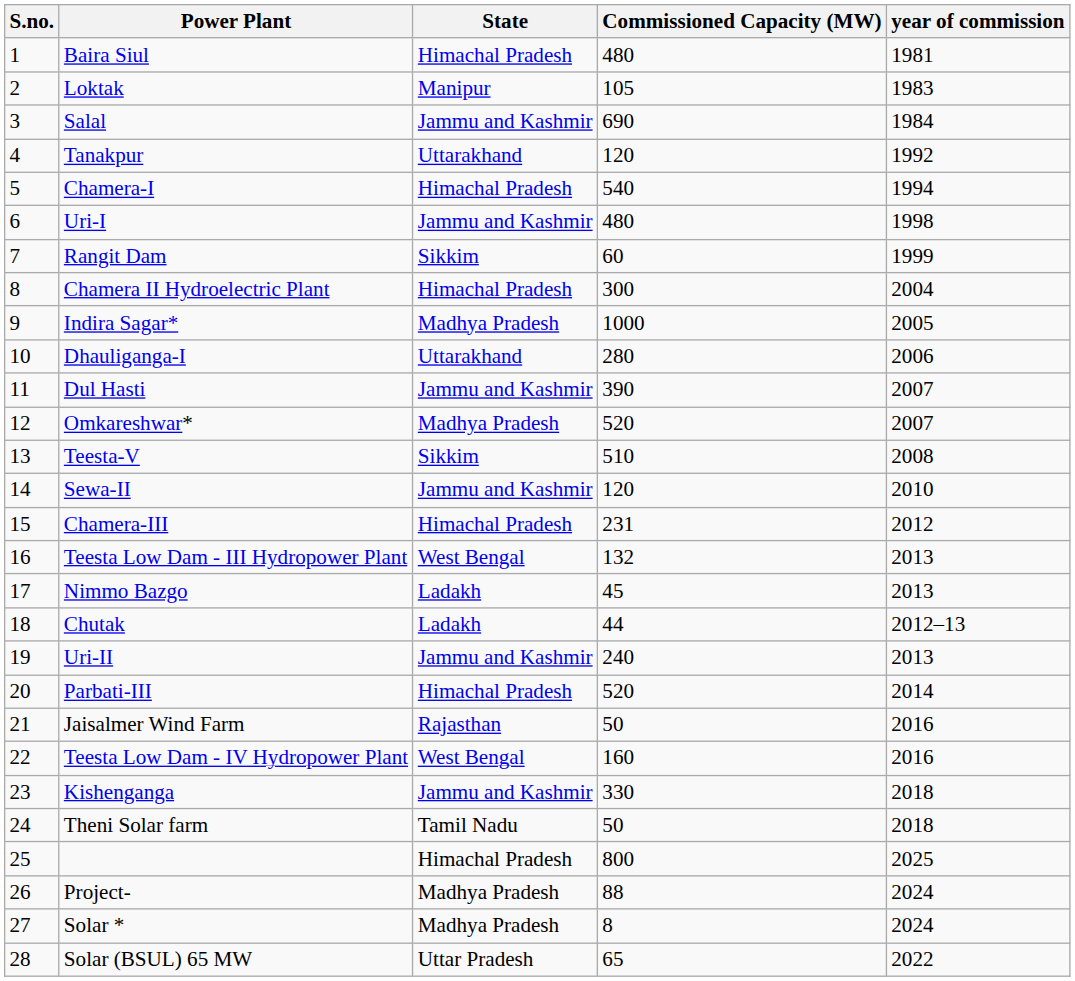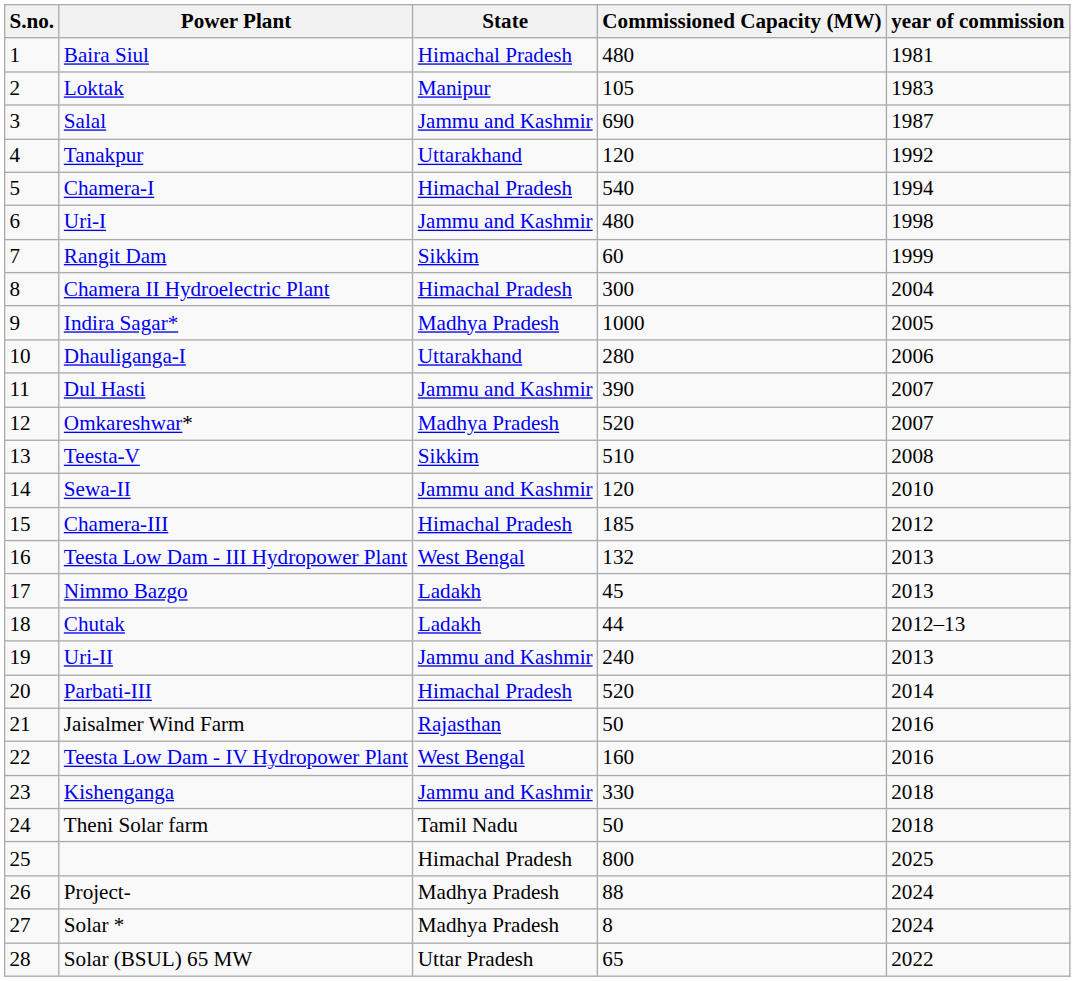Salal | year of commission: 1984 -> 1987
Chamera-III | Commissioned Capacity (MW): 231 -> 185
